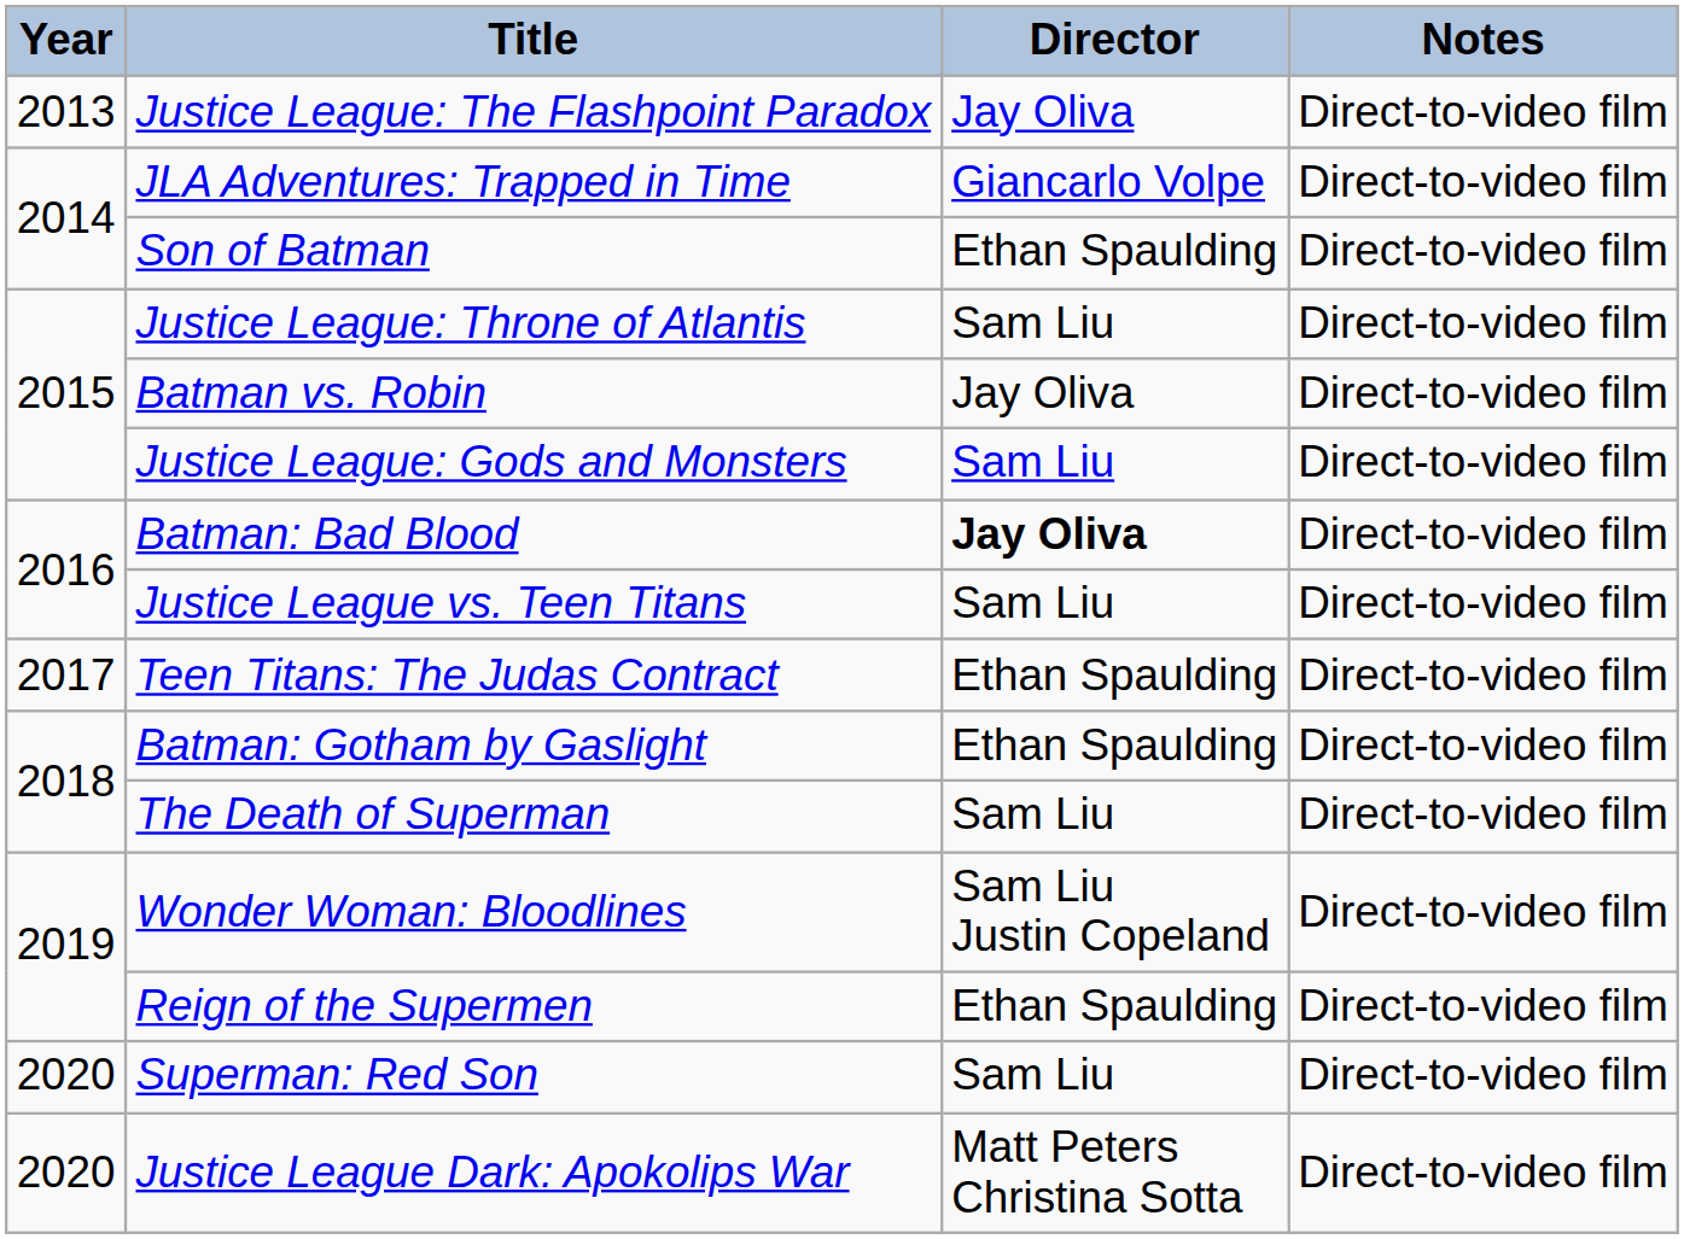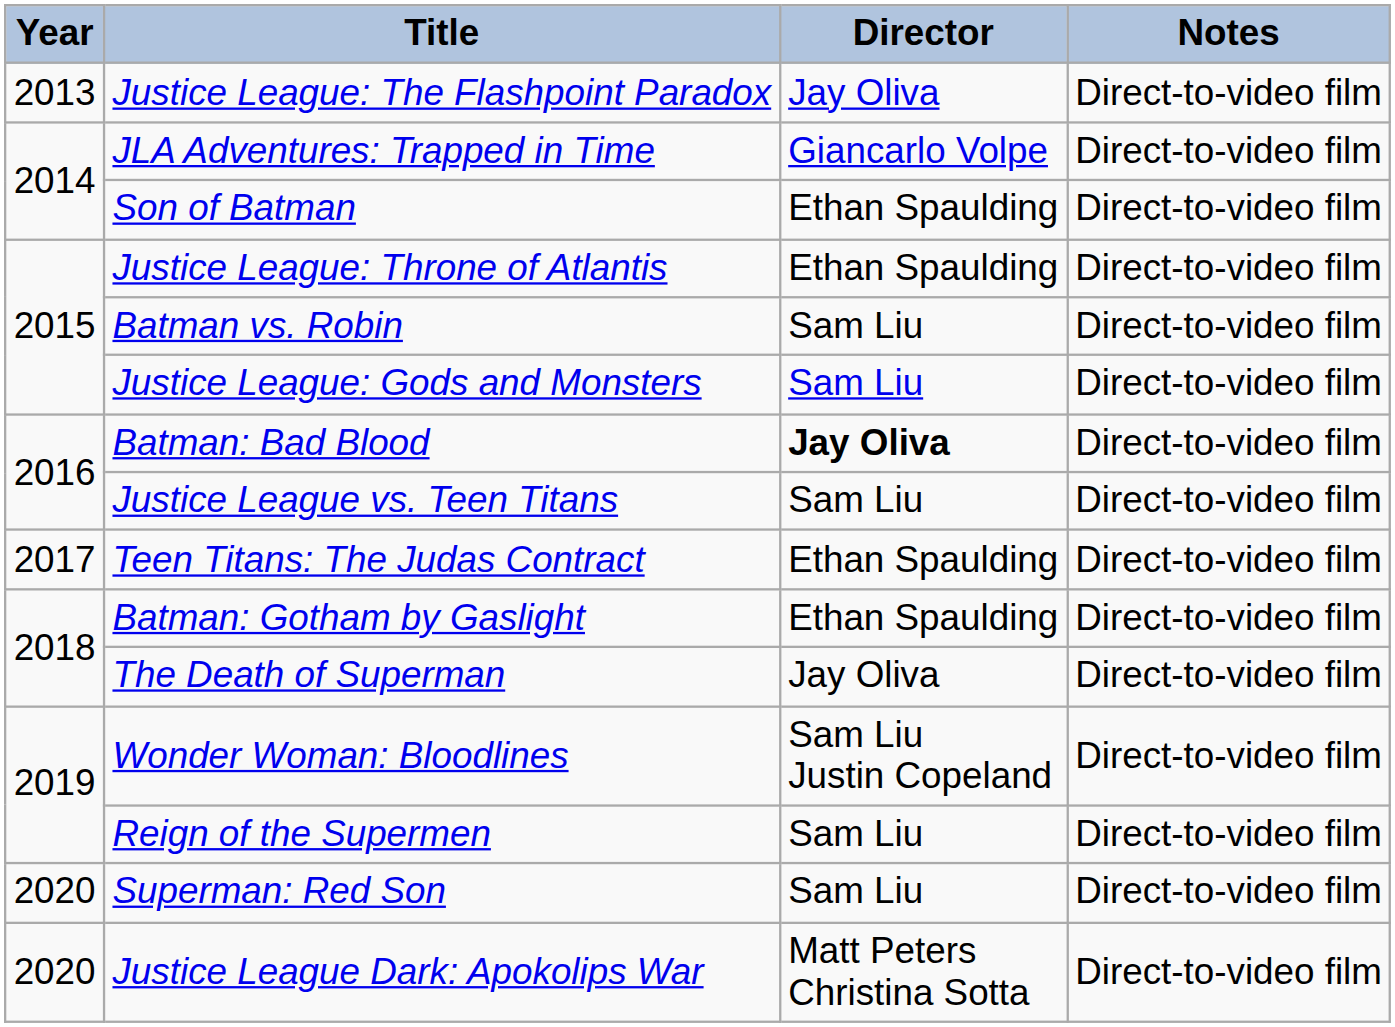Justice League: Throne of Atlantis | Director: Sam Liu -> Ethan Spaulding
Batman vs. Robin | Director: Jay Oliva -> Sam Liu
The Death of Superman | Director: Sam Liu -> Jay Oliva
Reign of the Supermen | Director: Ethan Spaulding -> Sam Liu
